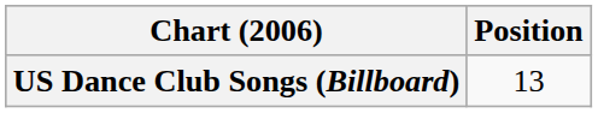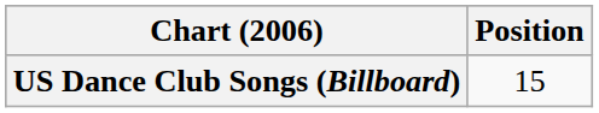US Dance Club Songs (Billboard) | Position: 13 -> 15
